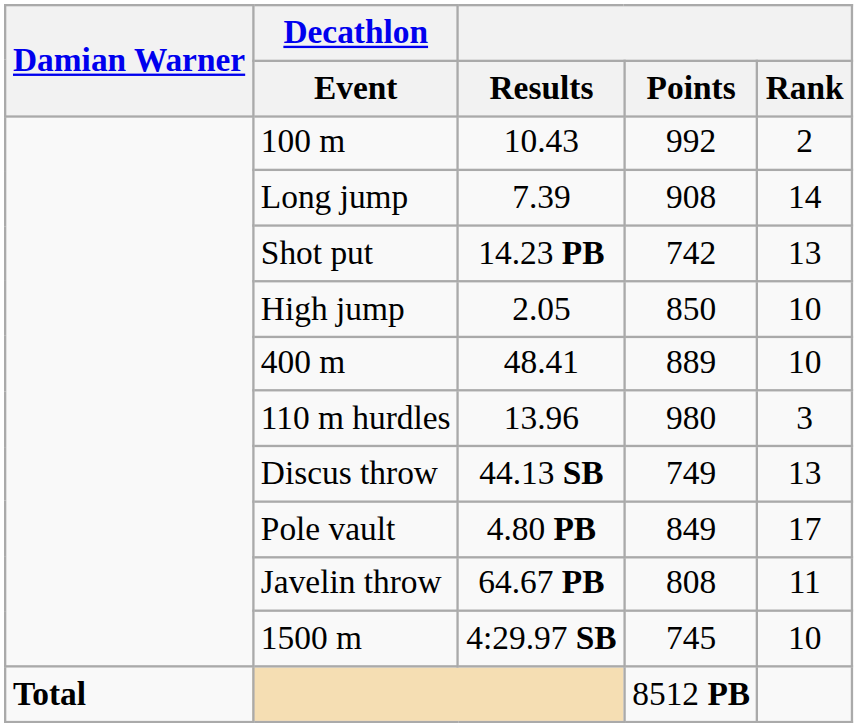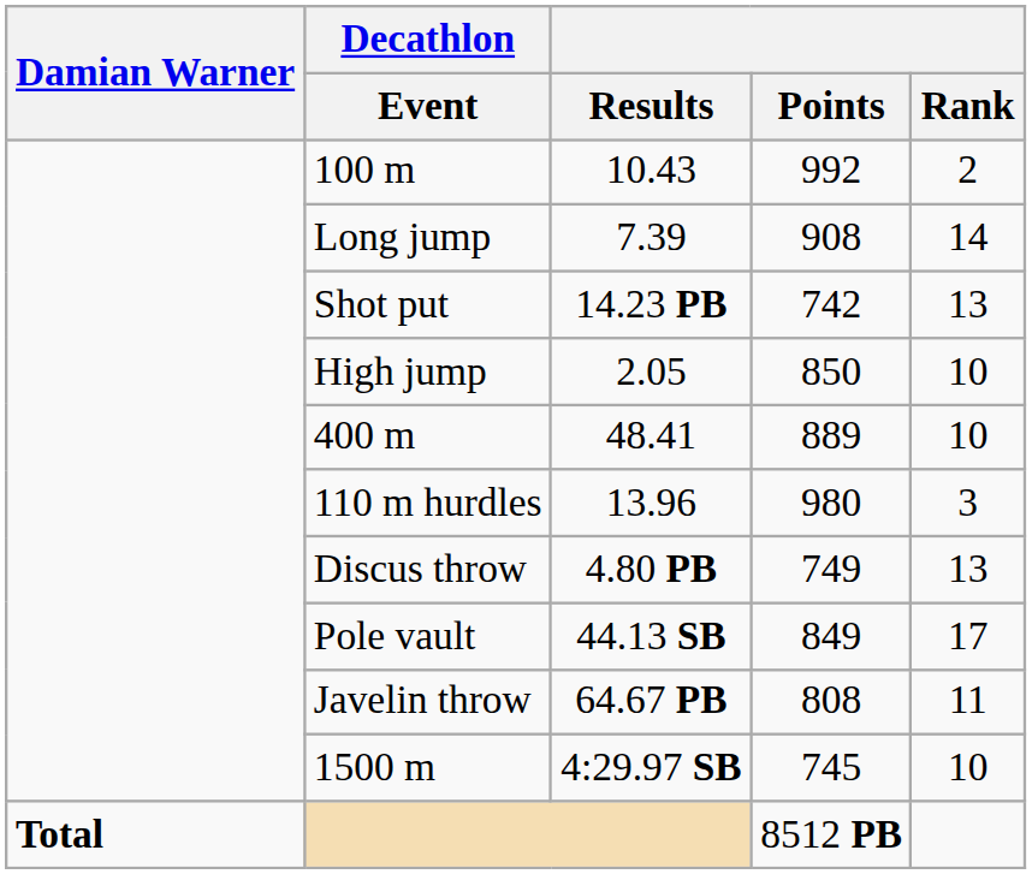Discus throw | Results: 44.13 SB -> 4.80 PB
Pole vault | Results: 4.80 PB -> 44.13 SB
